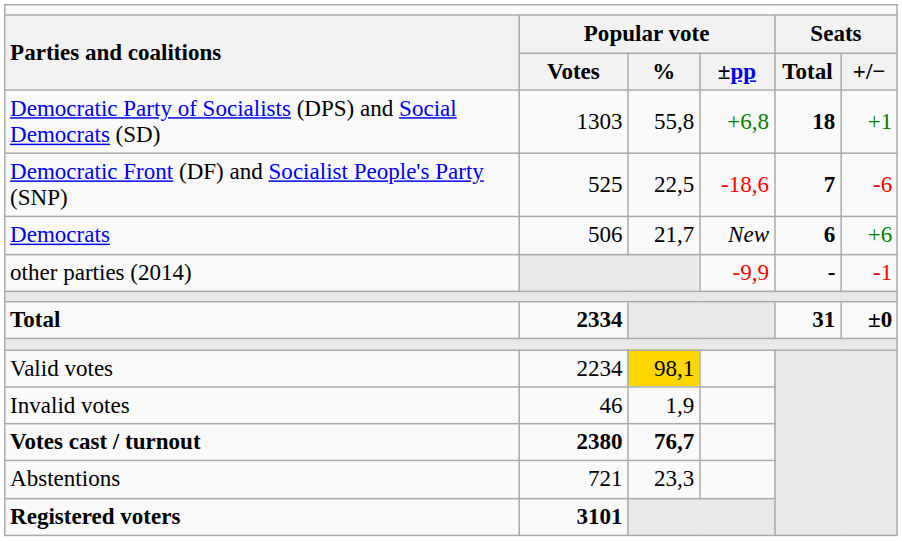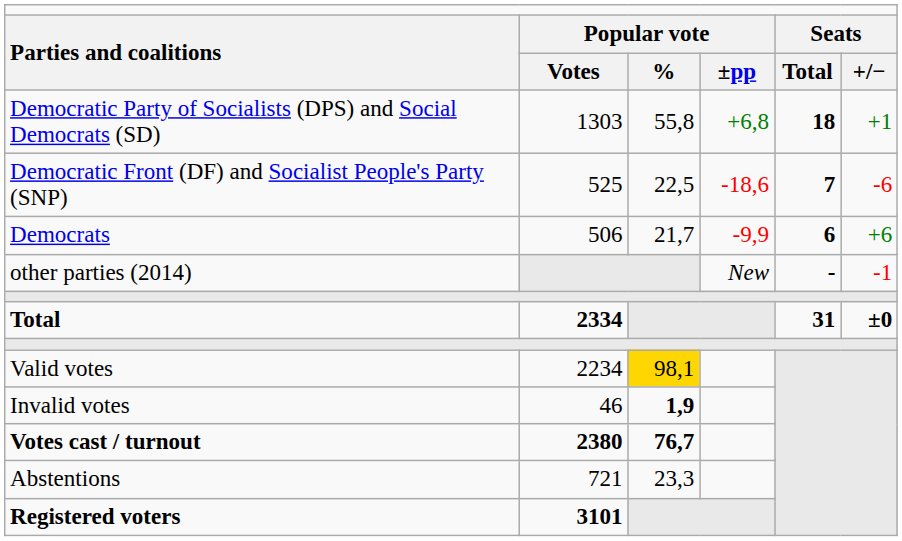Democrats | column 4: New -> -9,9
other parties (2014) | column 4: -9,9 -> New
Invalid votes | column 3: normal -> bold
